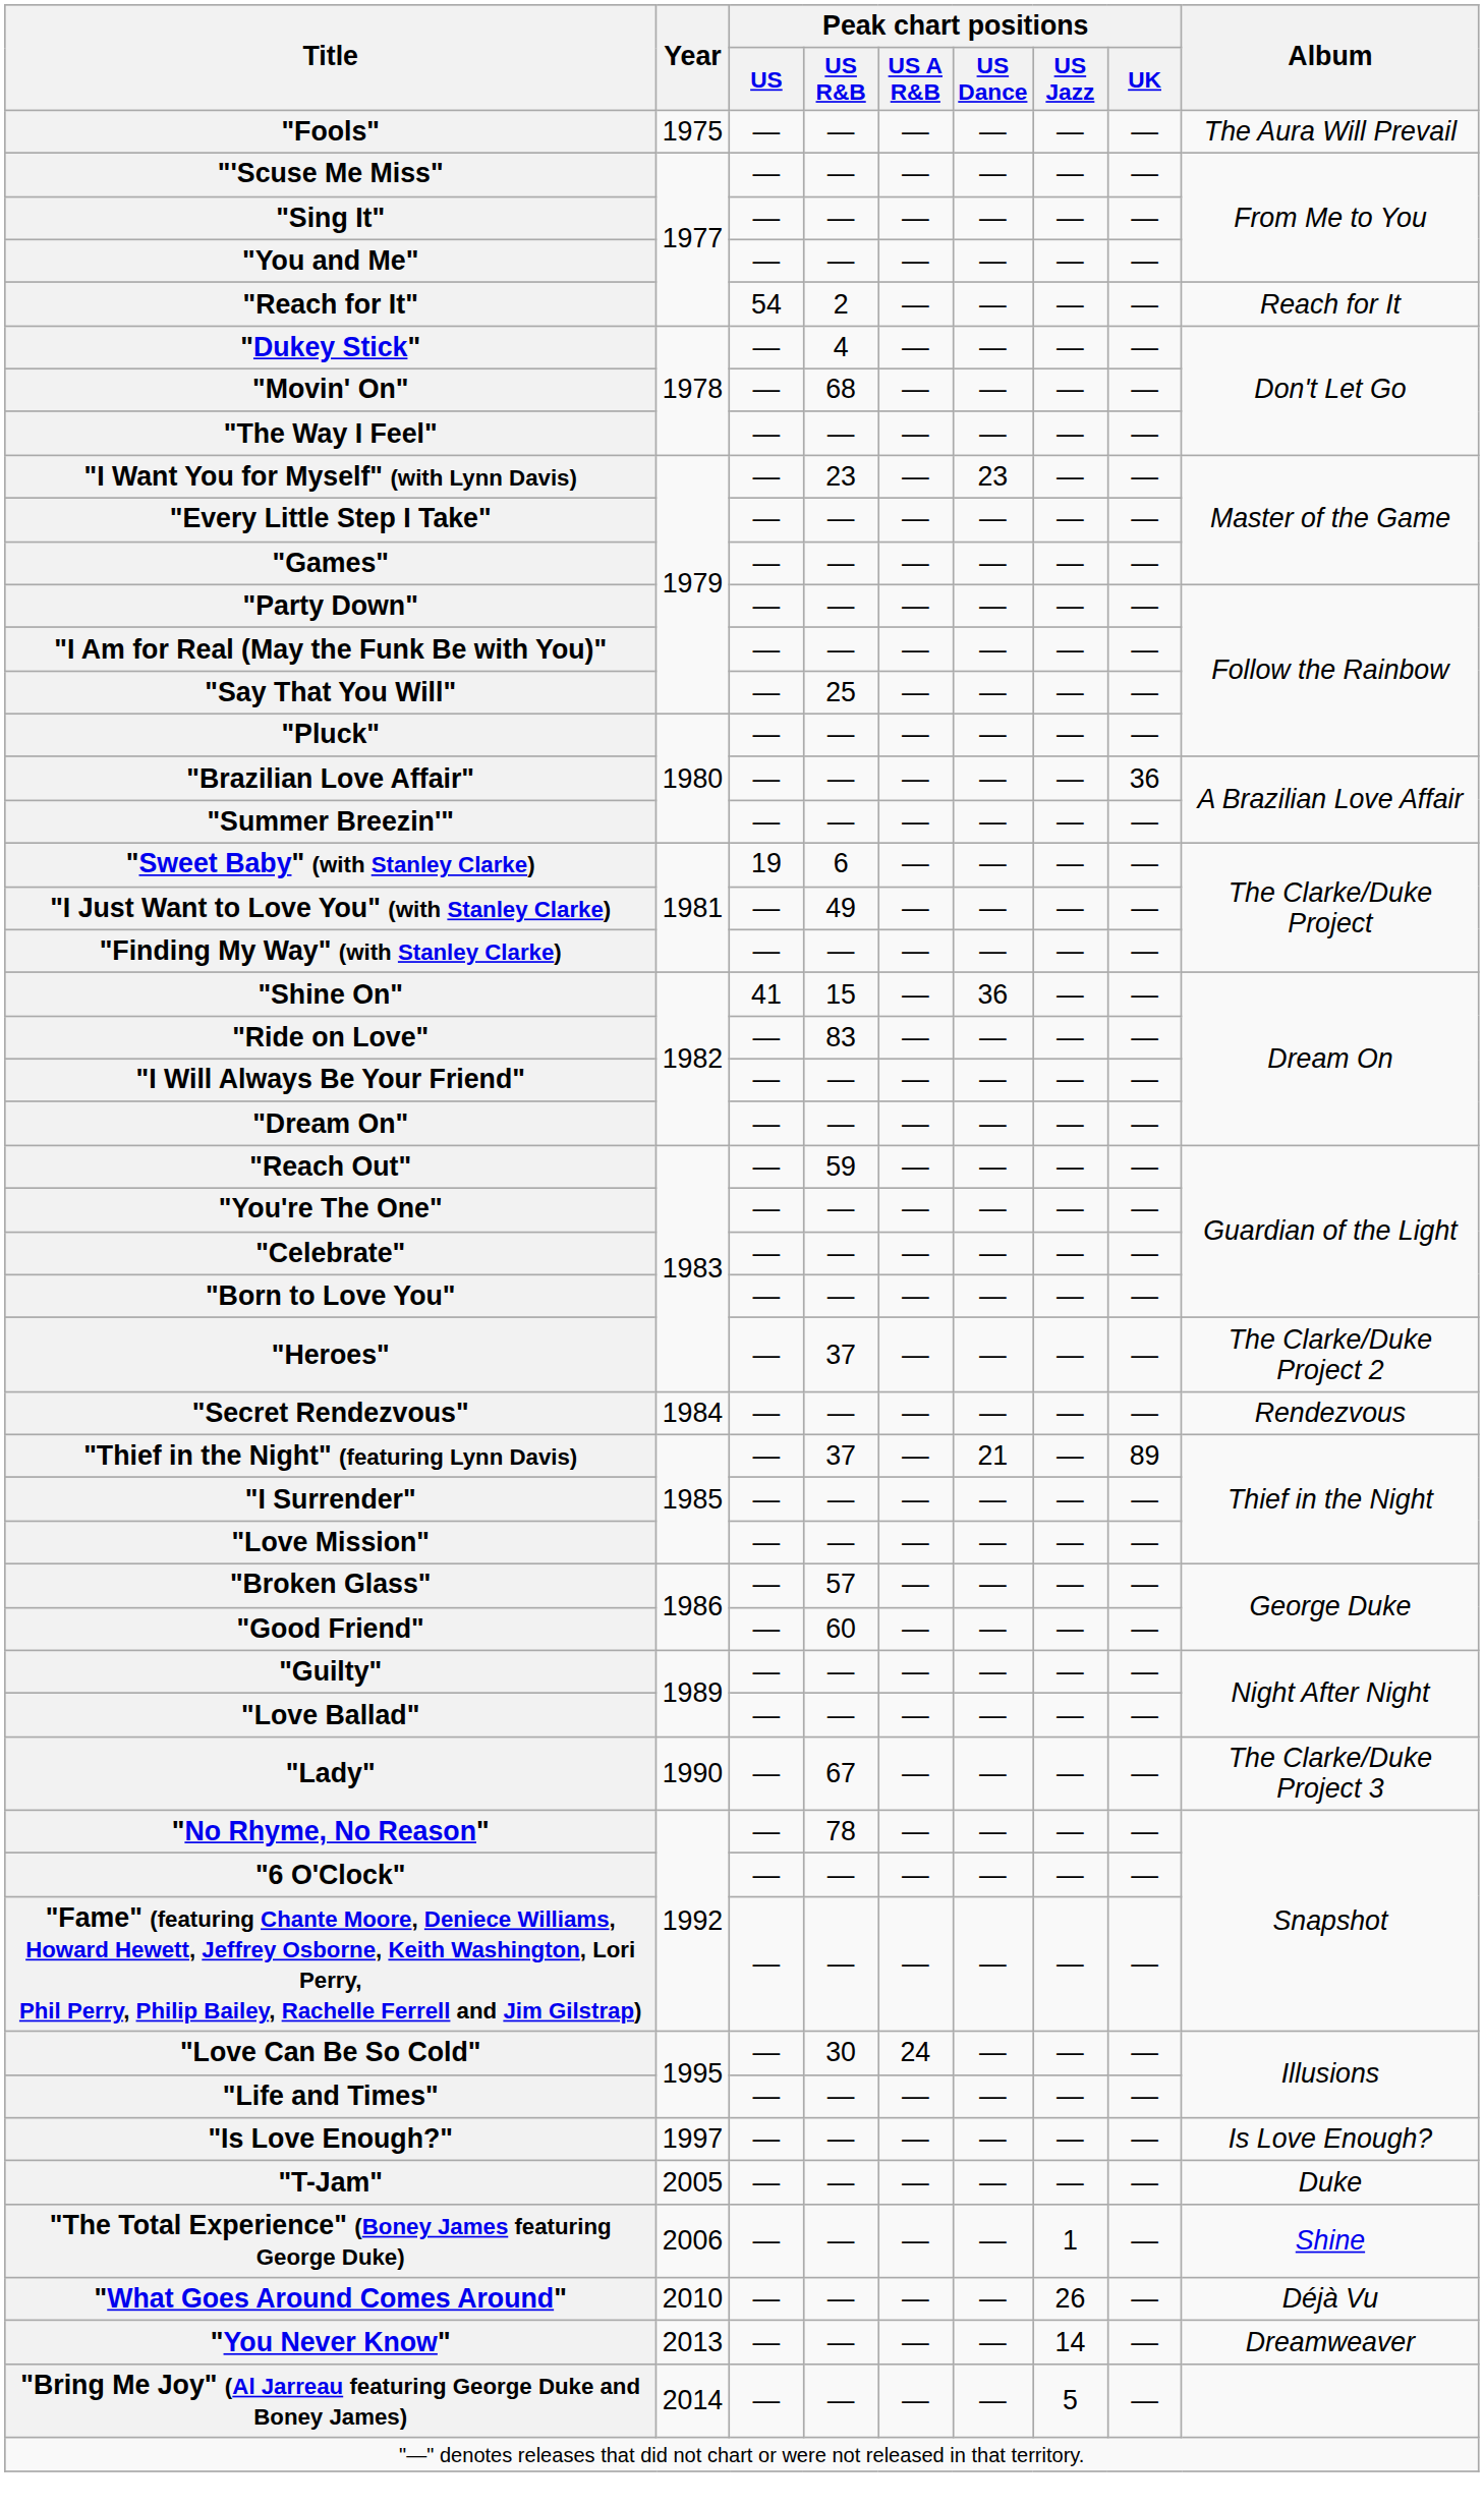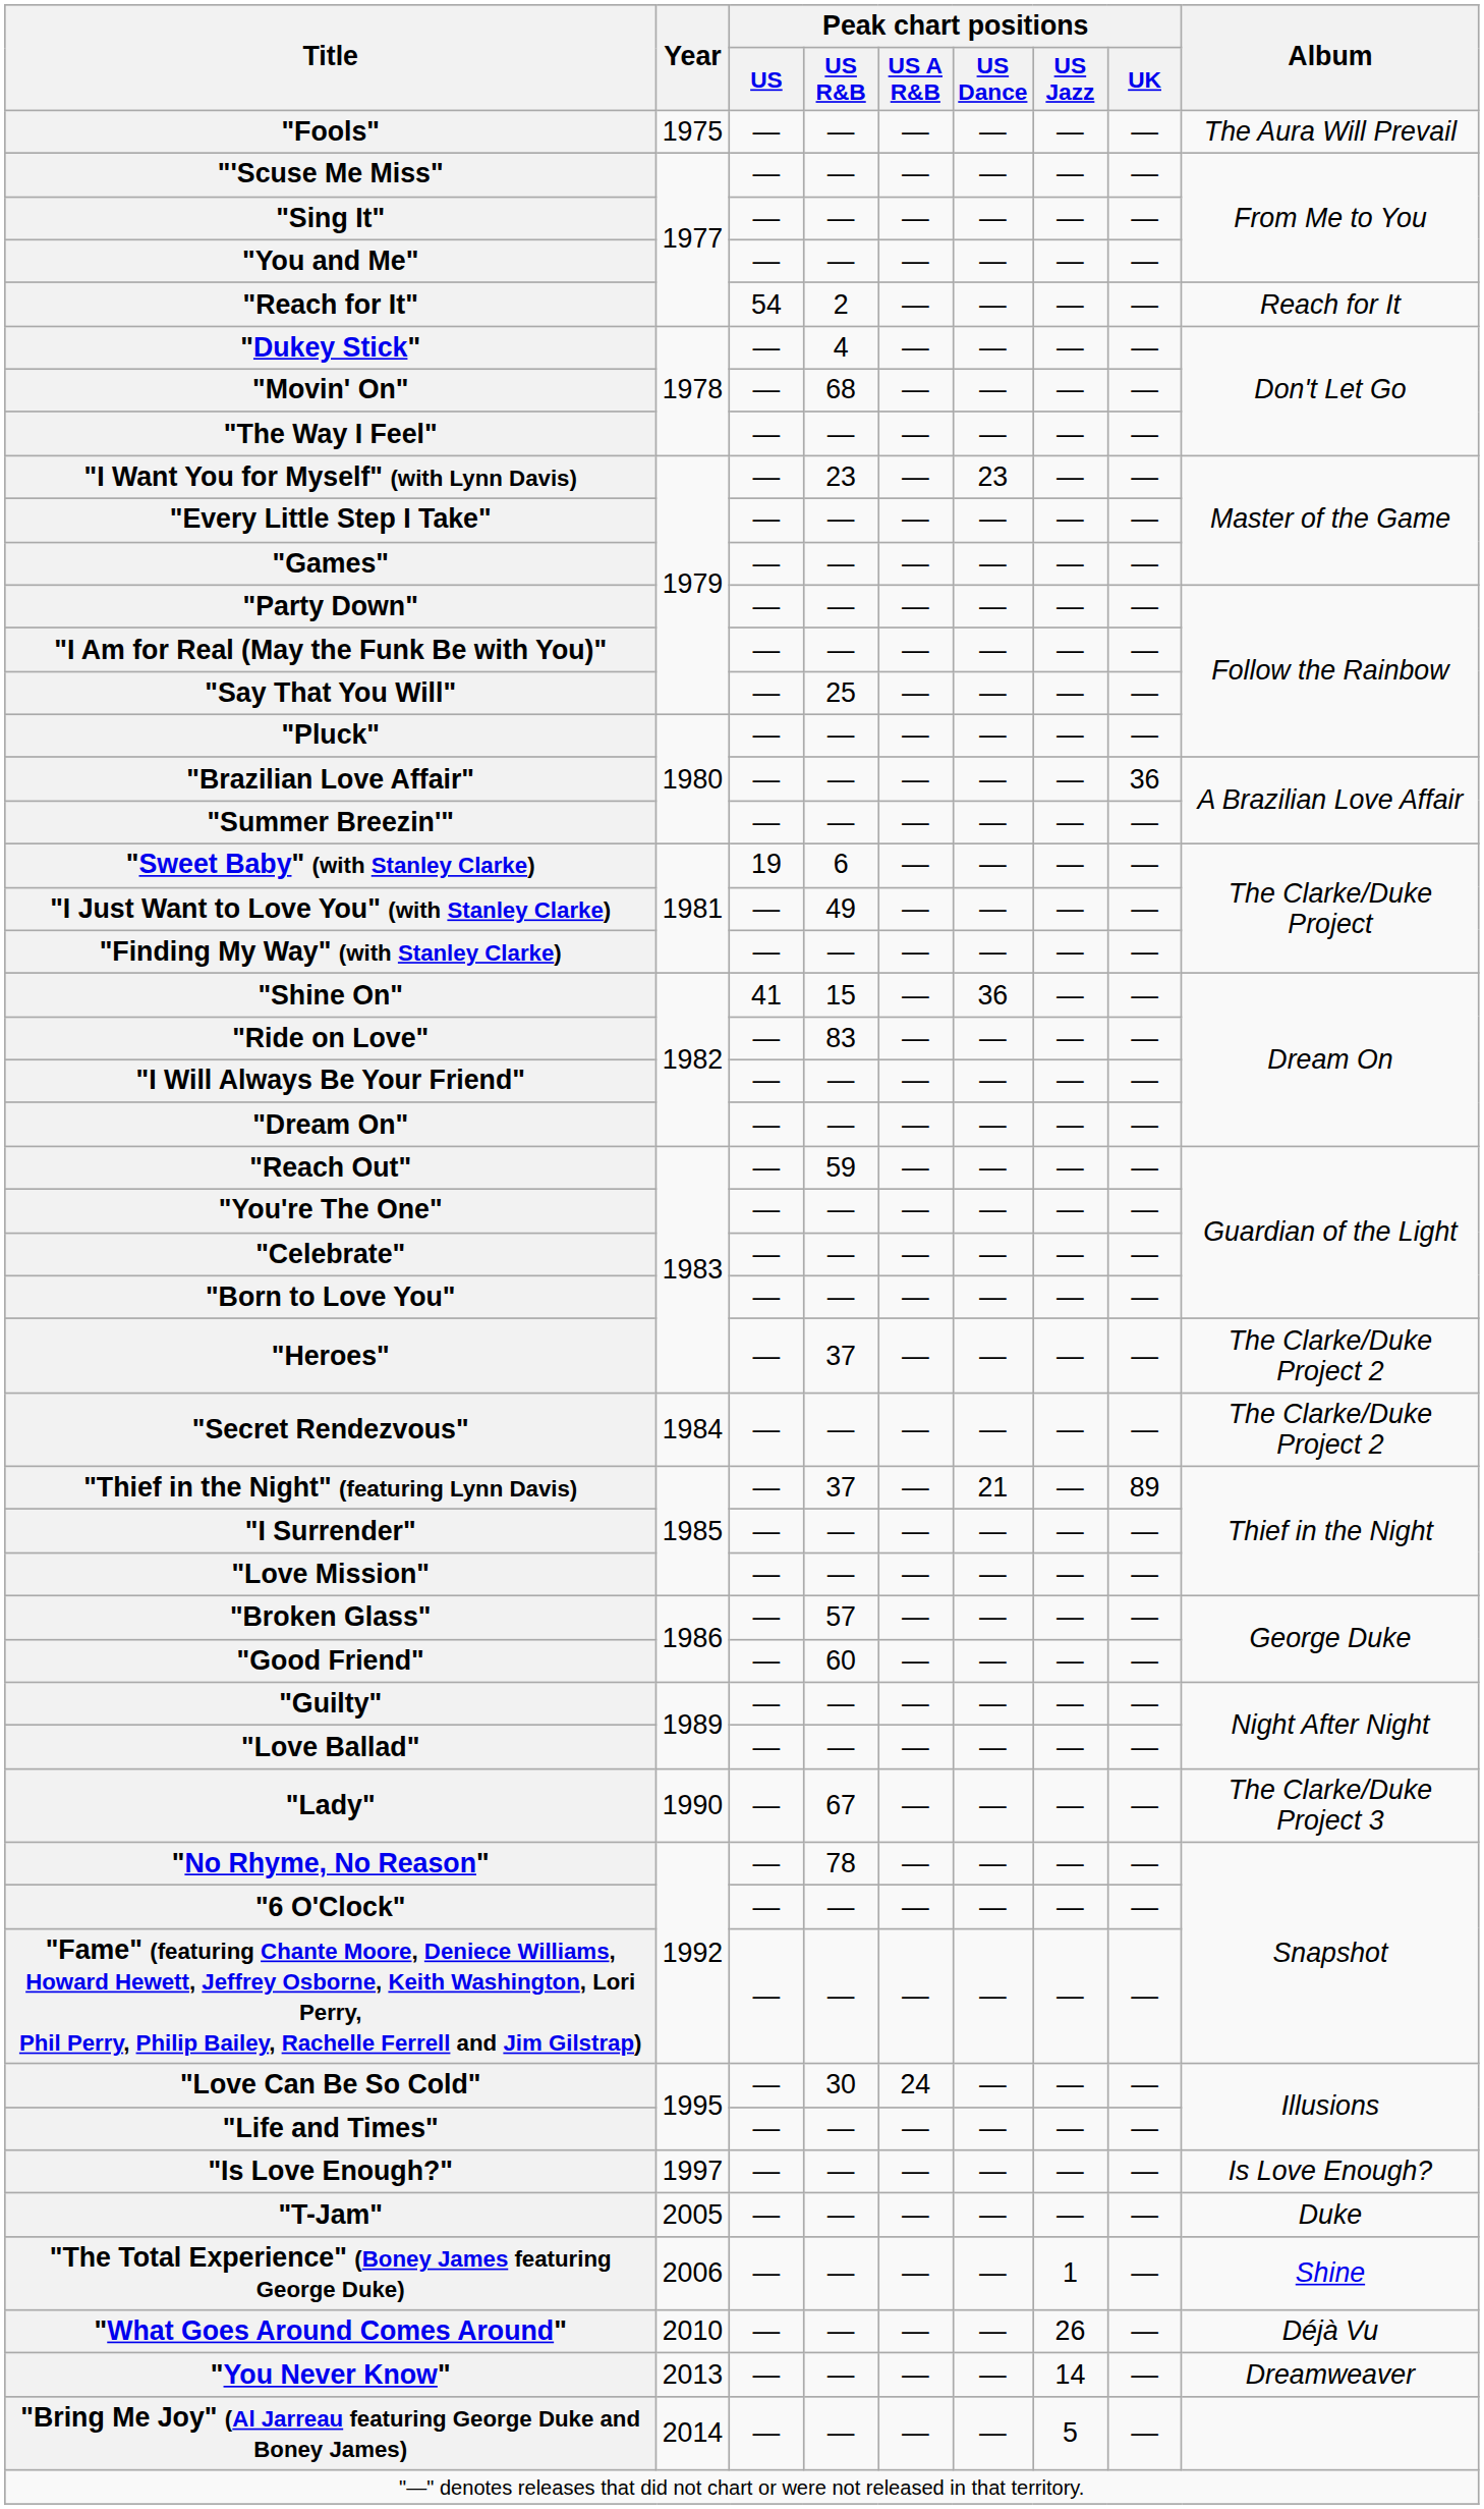"Secret Rendezvous" | Album: Rendezvous -> The Clarke/Duke Project 2
